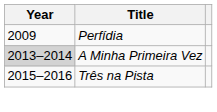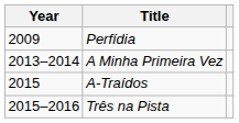A Minha Primeira Vez | Year: lightgrey background -> no background
+ row: 2015 | A-Traídos
